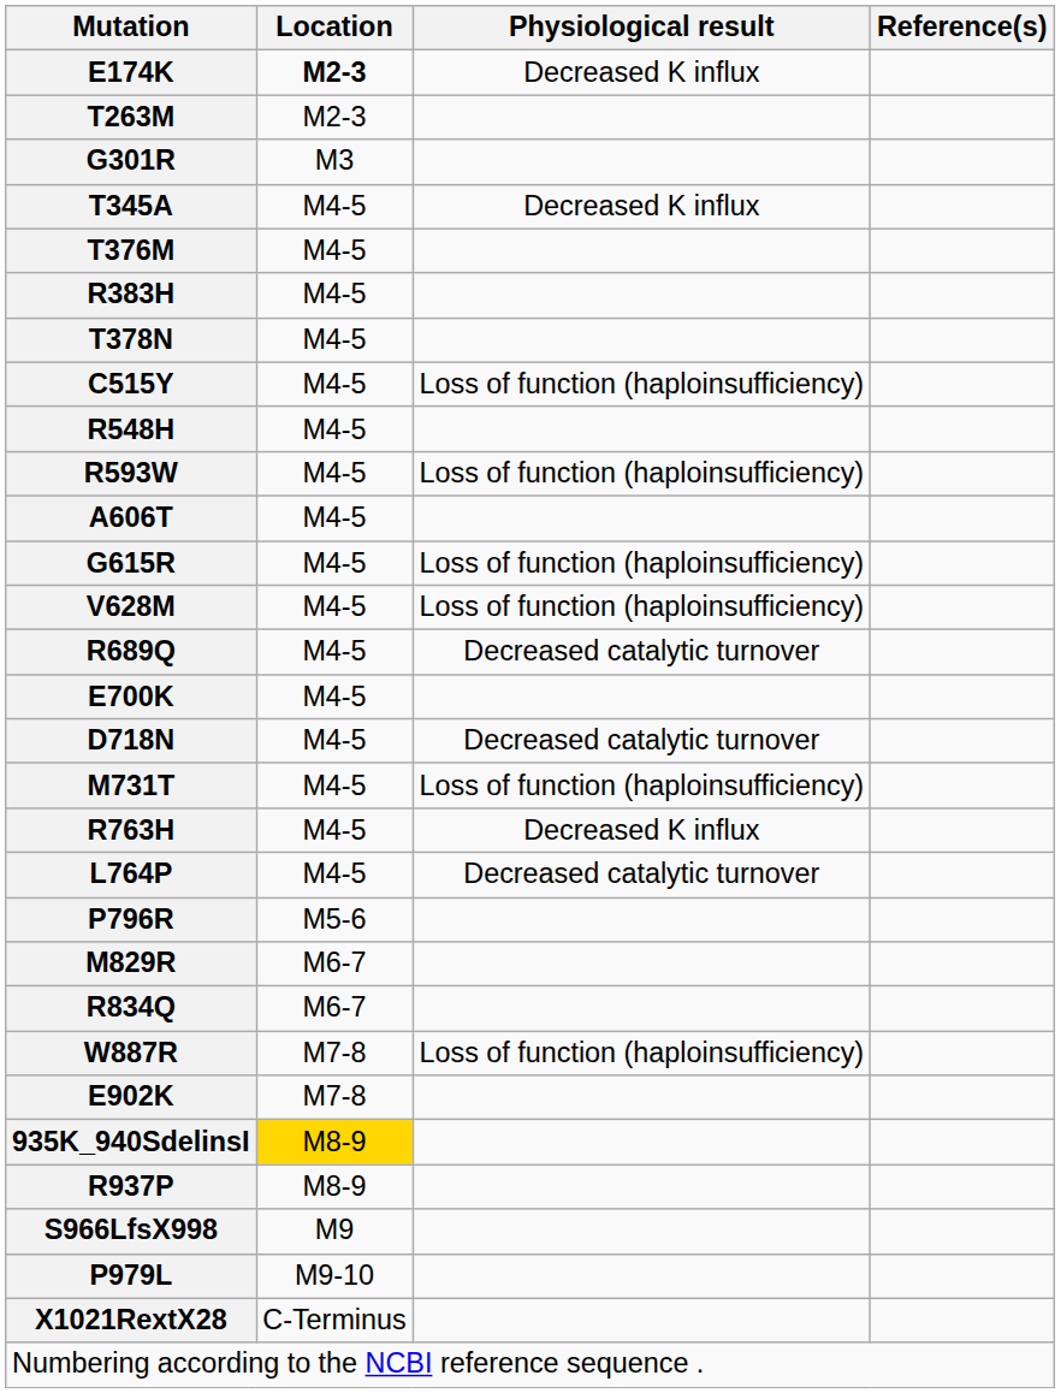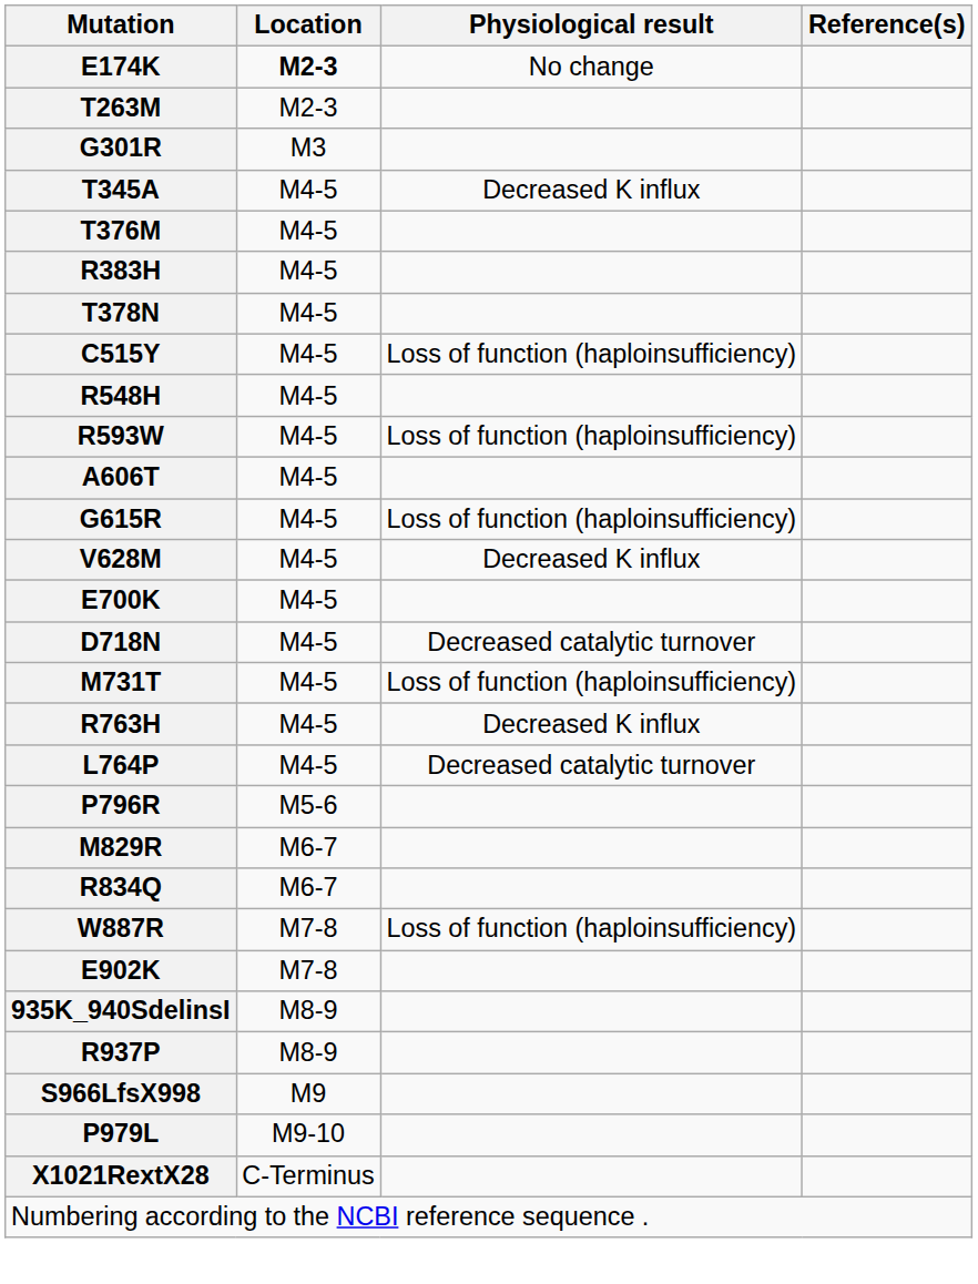E174K | Physiological result: Decreased K influx -> No change
V628M | Physiological result: Loss of function (haploinsufficiency) -> Decreased K influx
- row: R689Q | M4-5 | Decreased catalytic turnover
935K_940SdelinsI | Location: gold background -> no background
